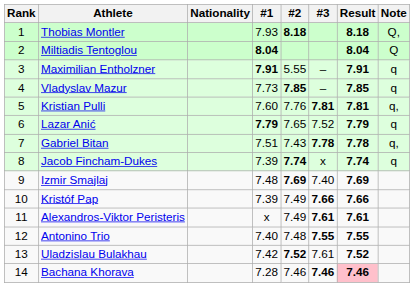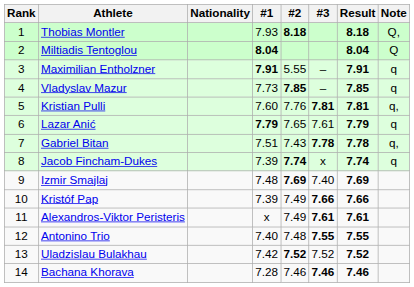Lazar Anić | #3: 7.52 -> 7.61
Uladzislau Bulakhau | #3: 7.61 -> 7.52
Bachana Khorava | Result: pink background -> no background
